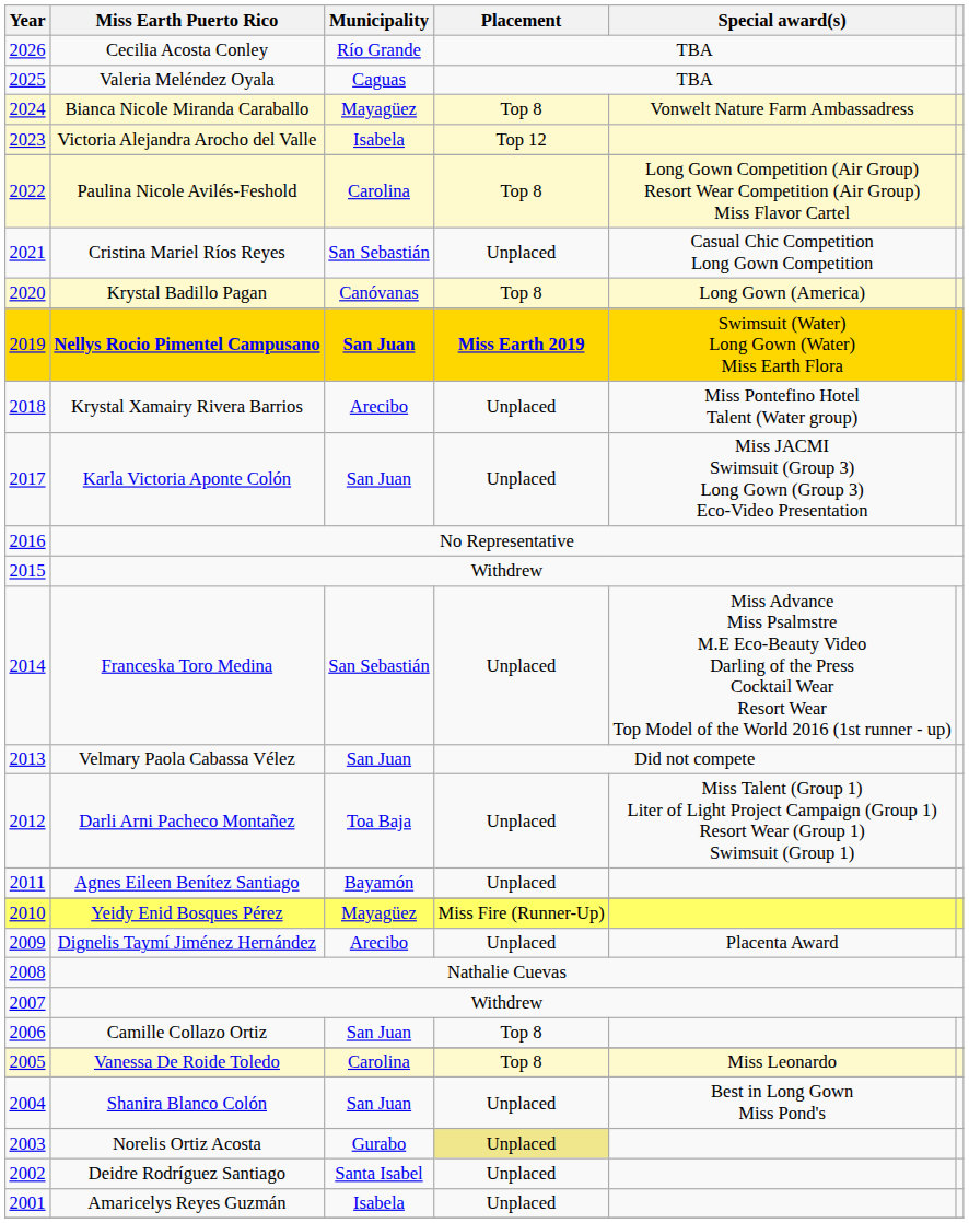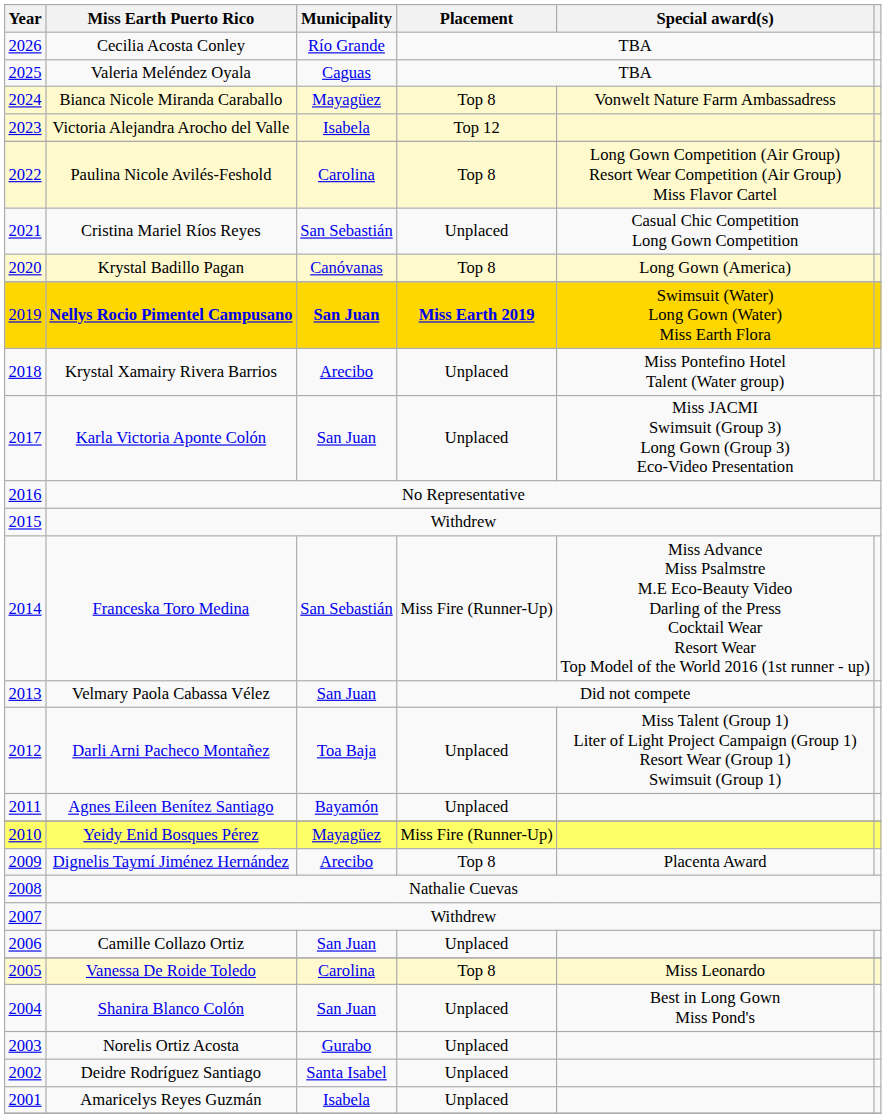Franceska Toro Medina | Placement: Unplaced -> Miss Fire (Runner-Up)
Dignelis Taymí Jiménez Hernández | Placement: Unplaced -> Top 8
Camille Collazo Ortiz | Placement: Top 8 -> Unplaced
Norelis Ortiz Acosta | Placement: khaki background -> no background
